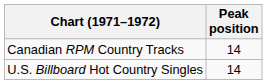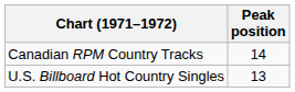U.S. Billboard Hot Country Singles | Peak position: 14 -> 13
